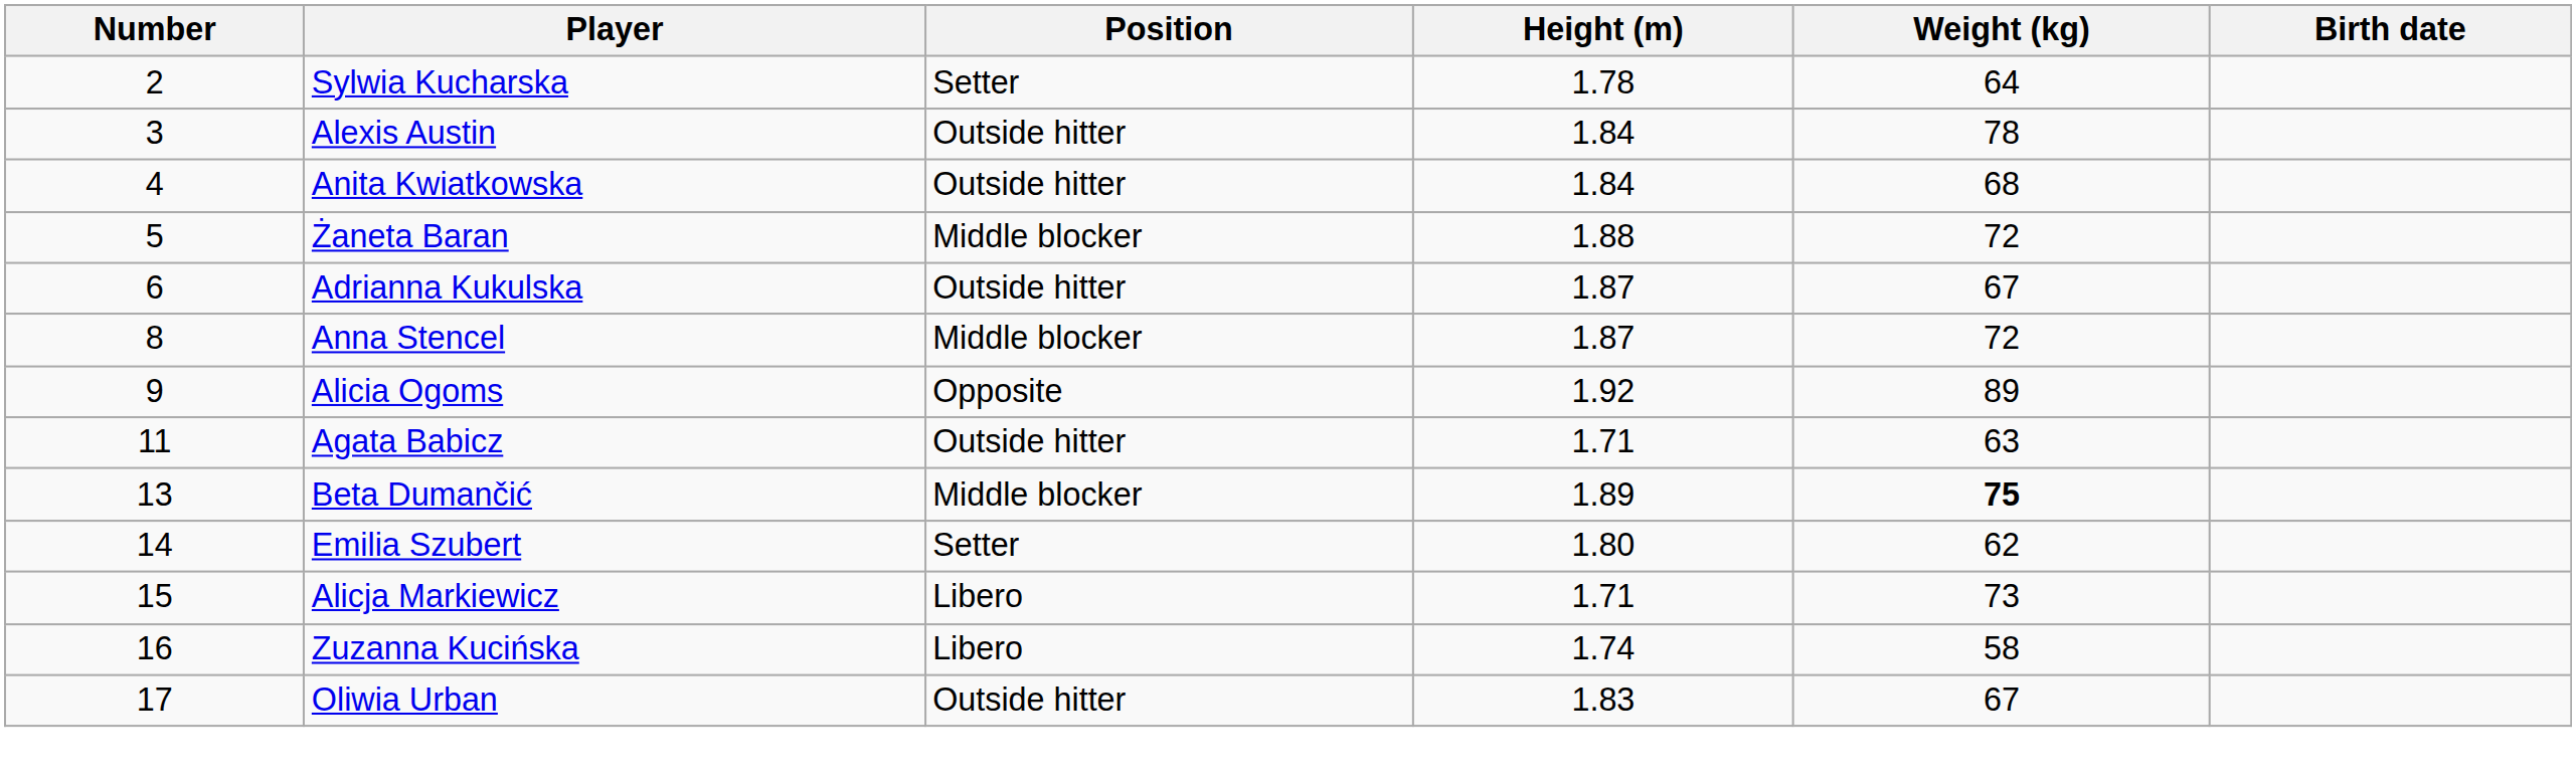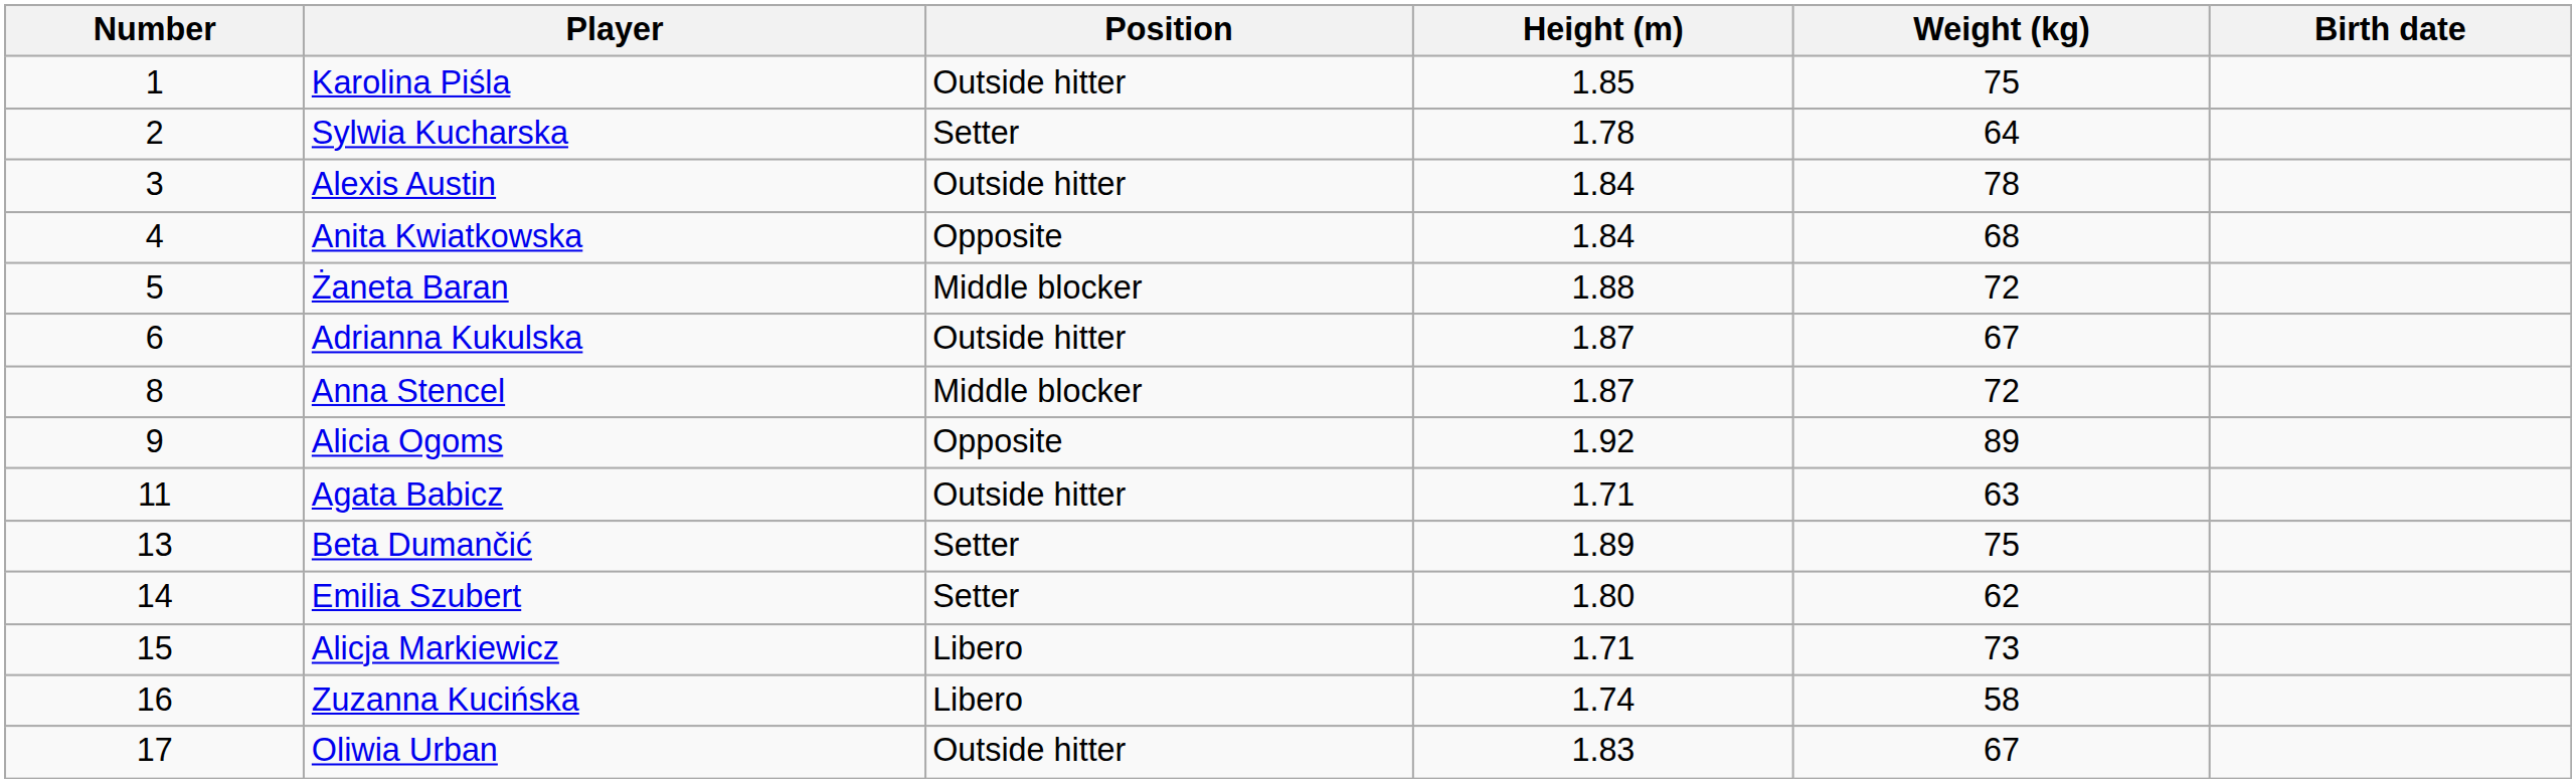+ row: 1 | Karolina Piśla | Outside hitter | 1.85 | 75
Anita Kwiatkowska | Position: Outside hitter -> Opposite
Beta Dumančić | Position: Middle blocker -> Setter
Beta Dumančić | Weight (kg): bold -> normal
